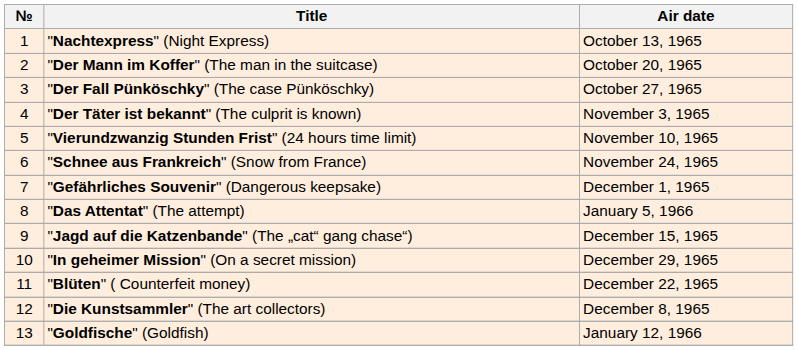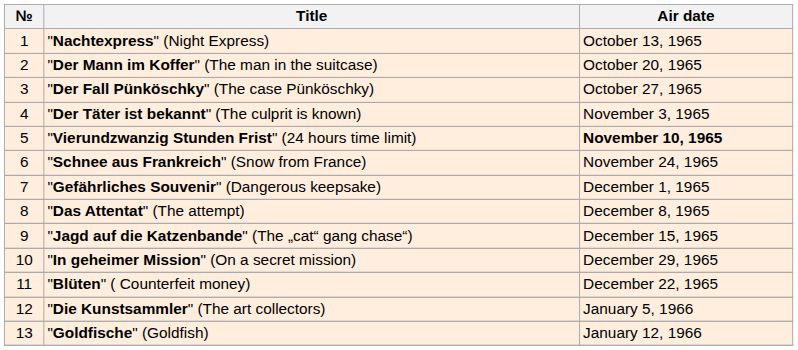"Vierundzwanzig Stunden Frist" (24 hours time limit) | Air date: normal -> bold
"Das Attentat" (The attempt) | Air date: January 5, 1966 -> December 8, 1965
"Die Kunstsammler" (The art collectors) | Air date: December 8, 1965 -> January 5, 1966
